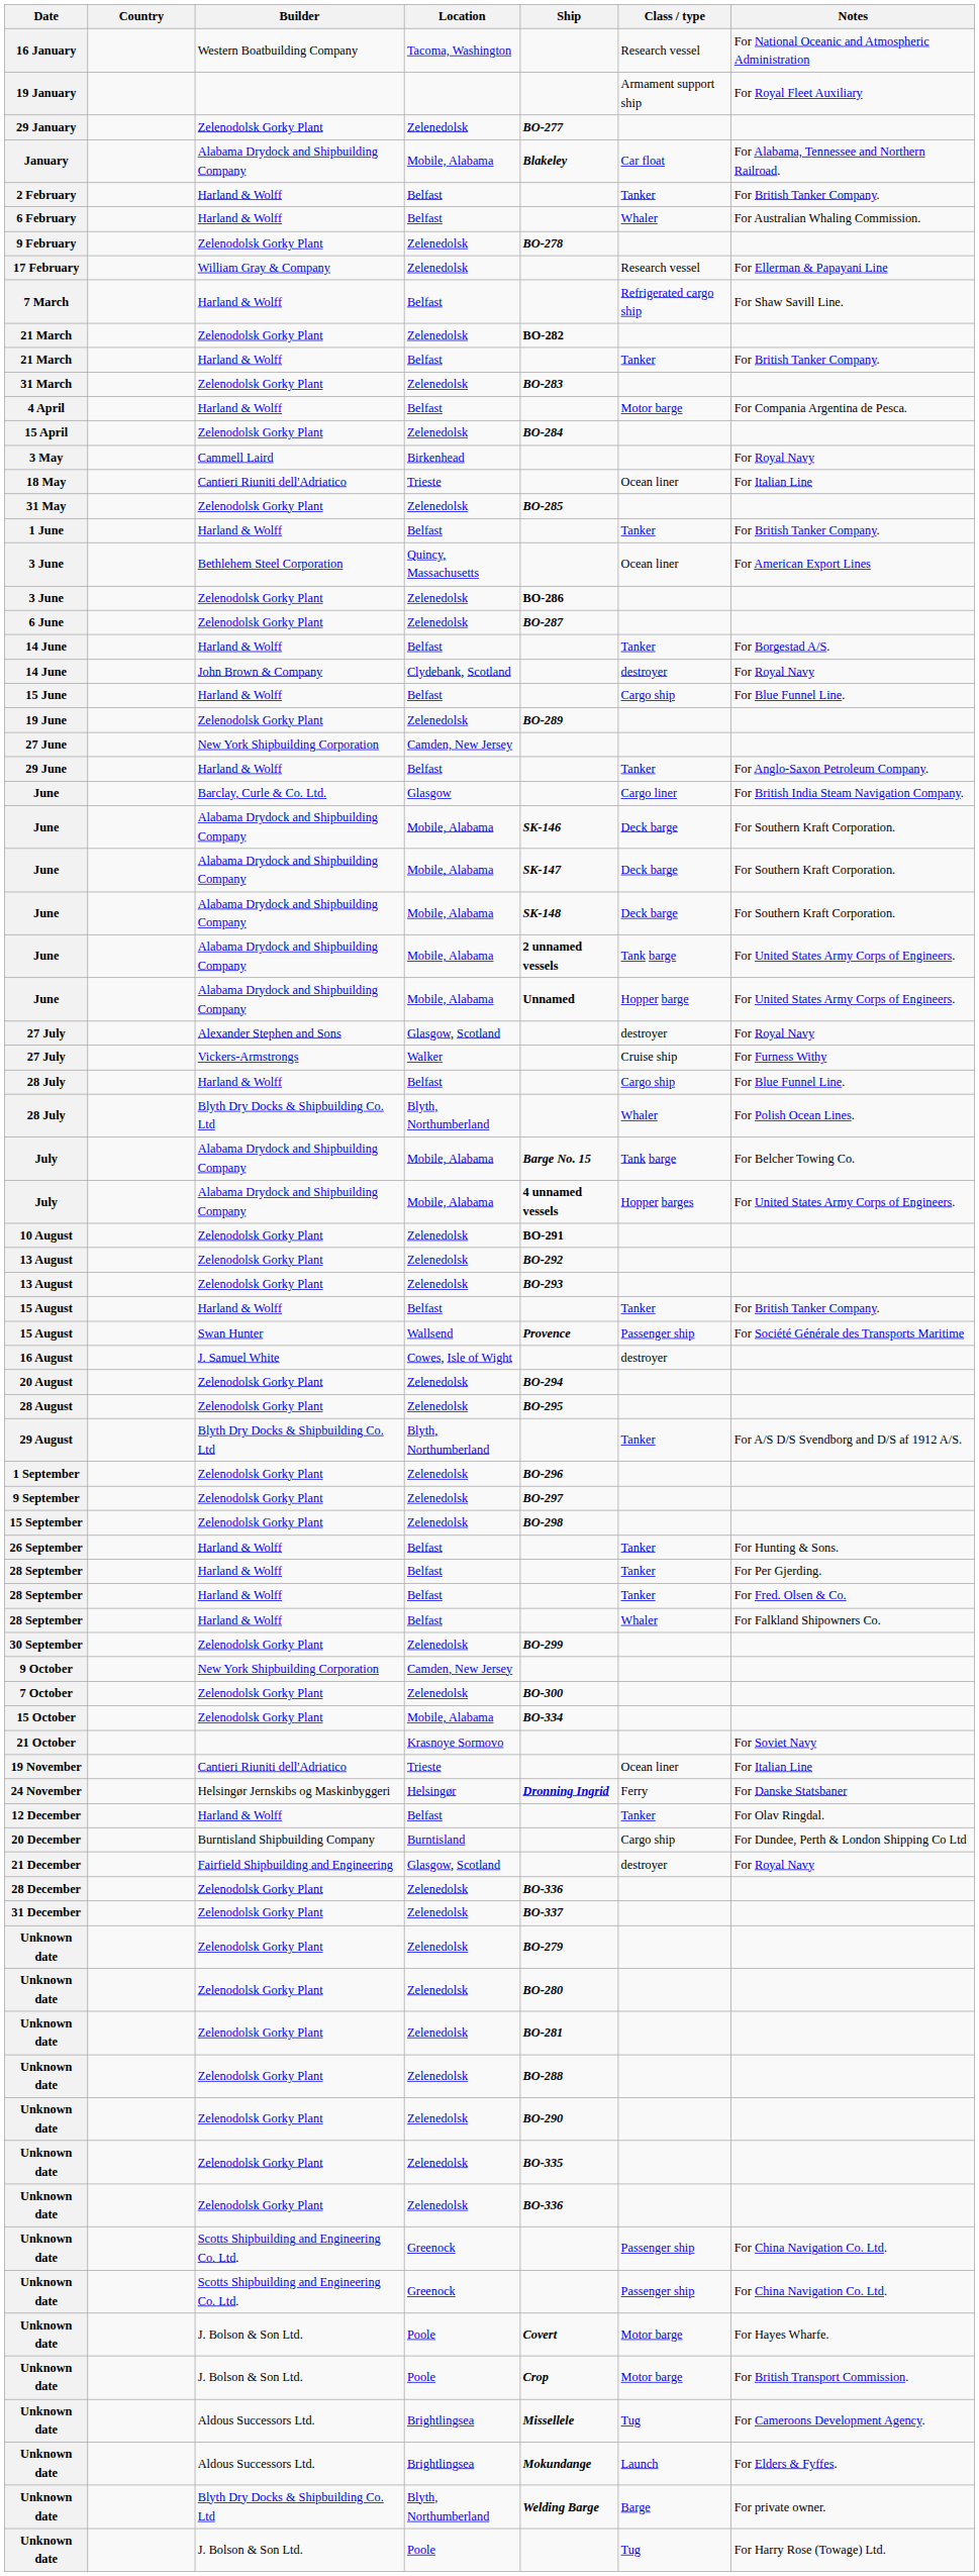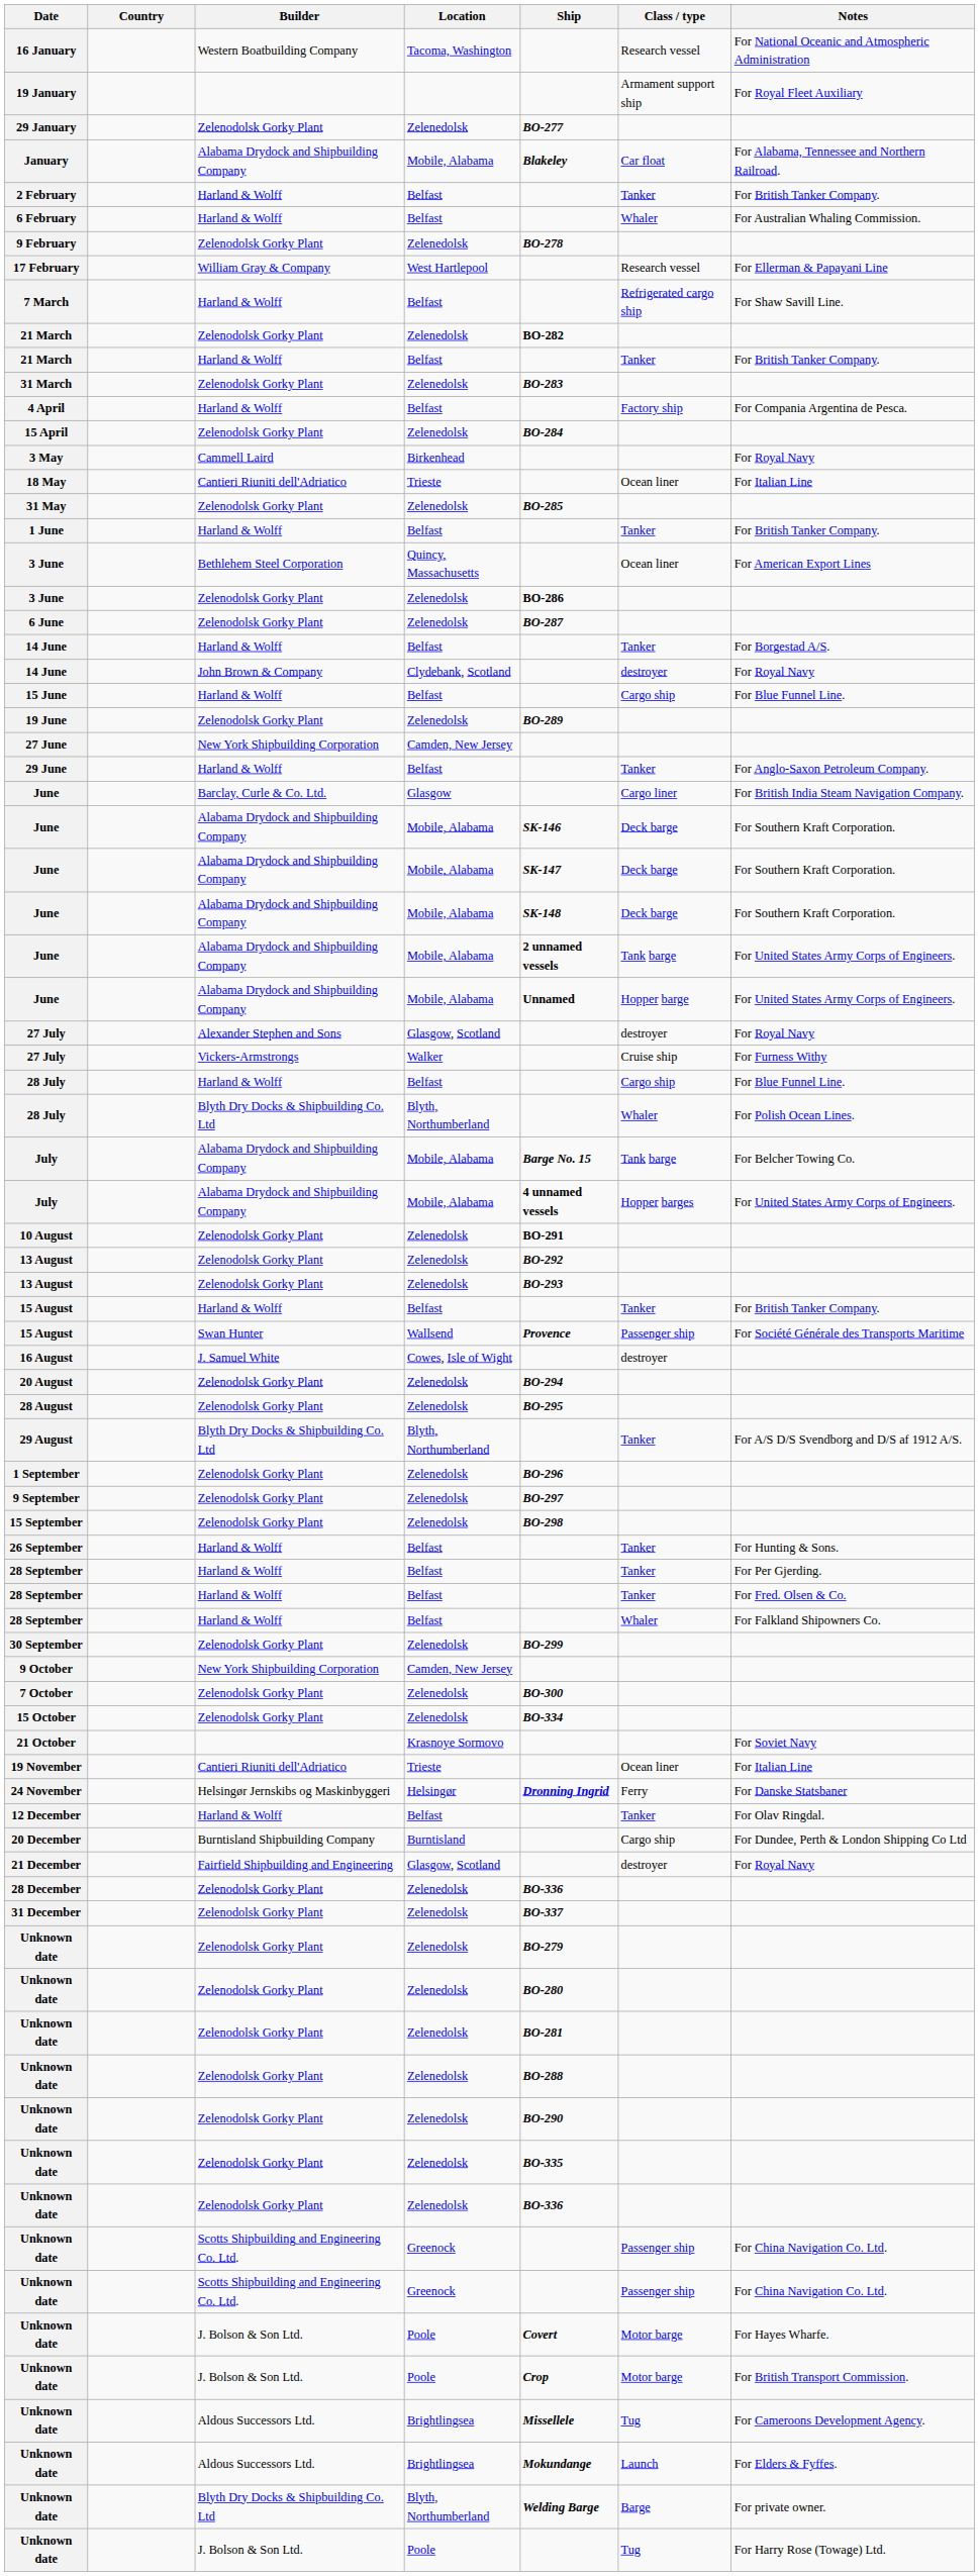17 February | Location: Zelenedolsk -> West Hartlepool
4 April | Class / type: Motor barge -> Factory ship
15 October | Location: Mobile, Alabama -> Zelenedolsk
